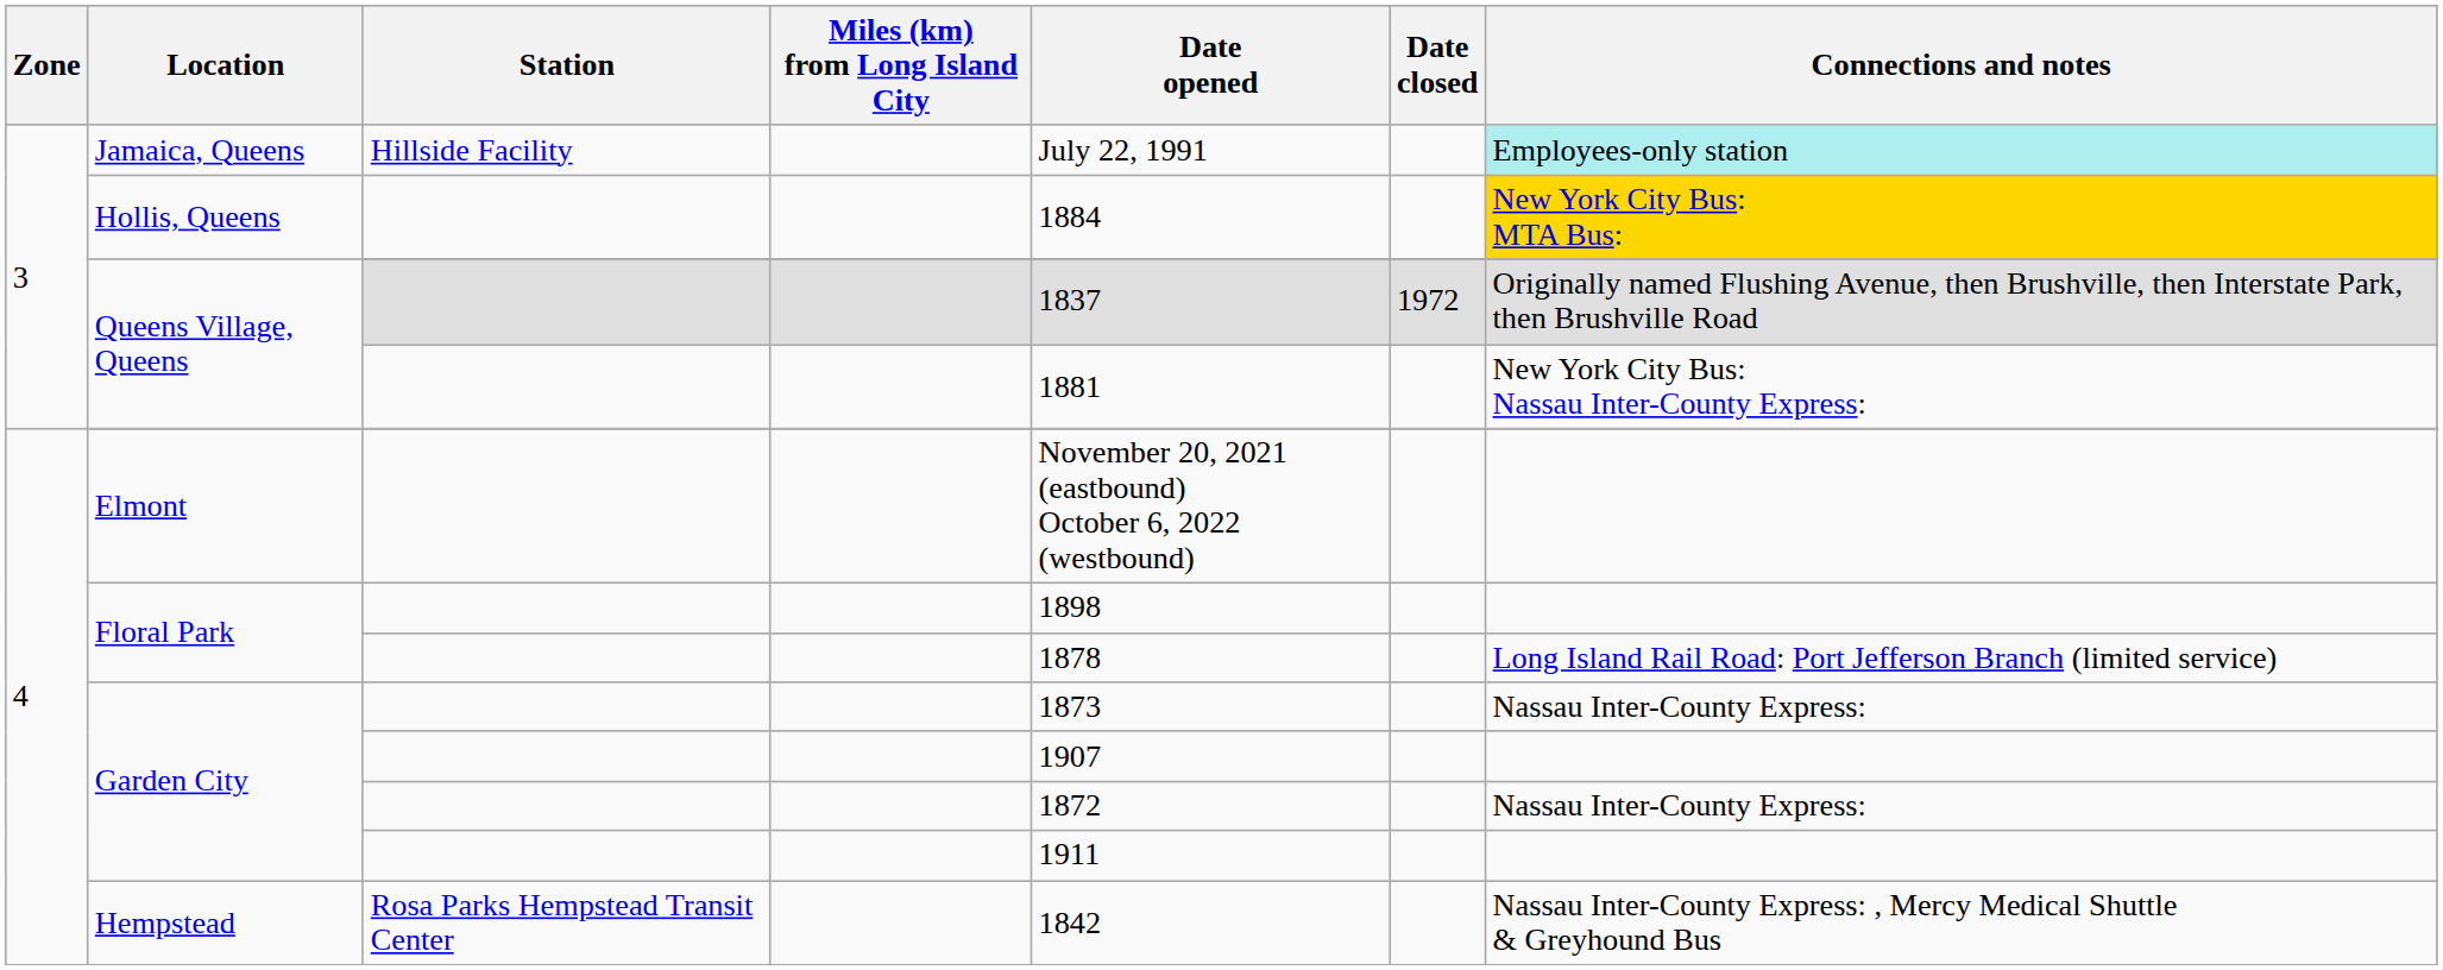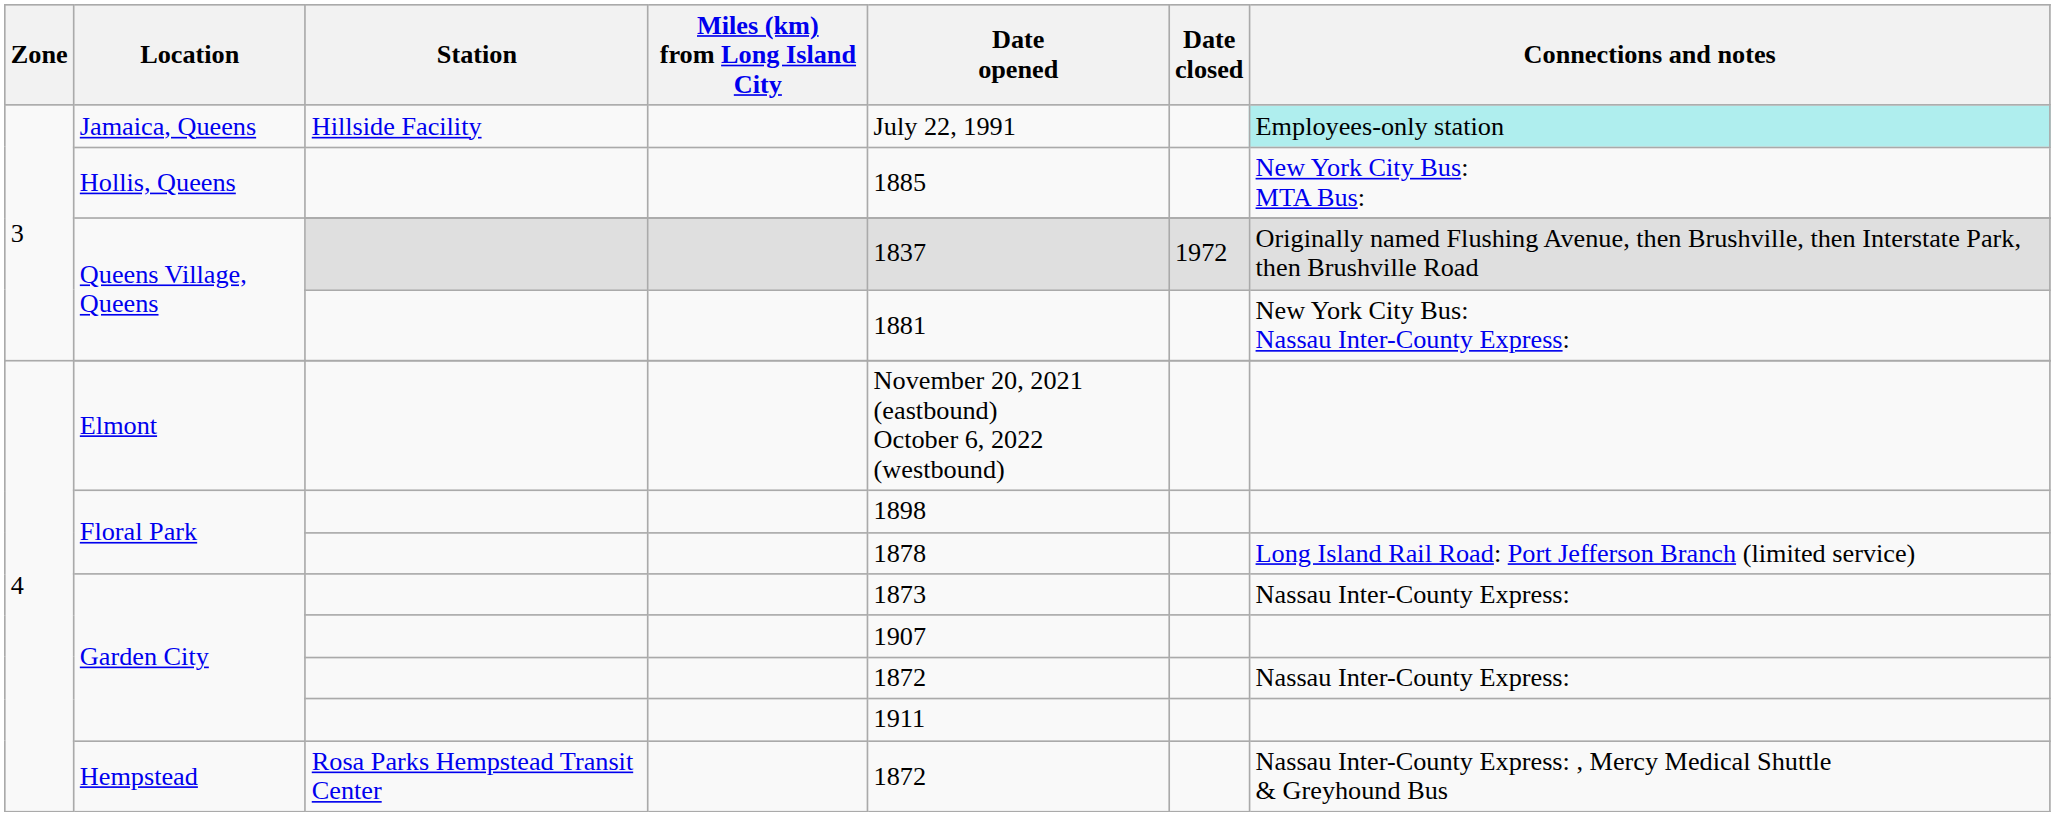Hollis, Queens | Date opened: 1884 -> 1885
Hollis, Queens | Connections and notes: gold background -> no background
Hempstead | Date opened: 1842 -> 1872
